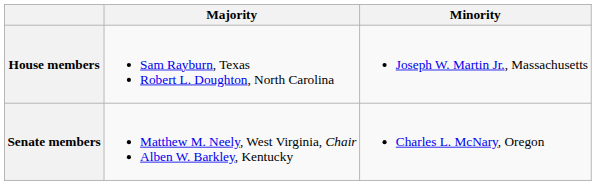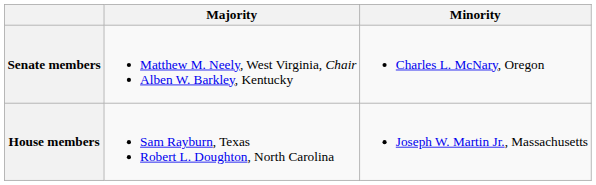rows swapped: Senate members <-> House members
